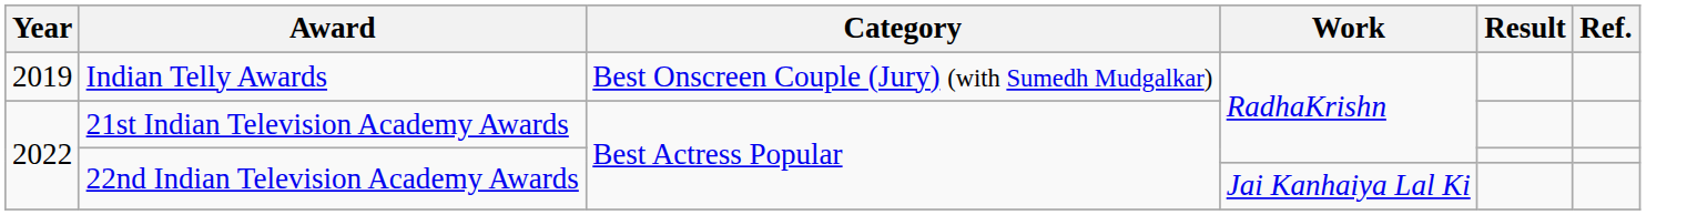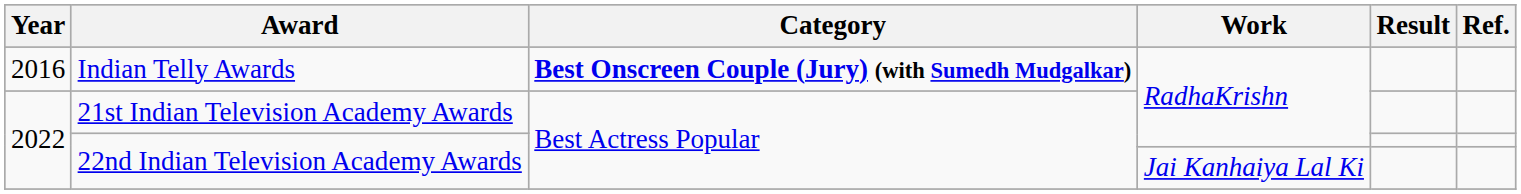Indian Telly Awards | Year: 2019 -> 2016
Indian Telly Awards | Category: normal -> bold
